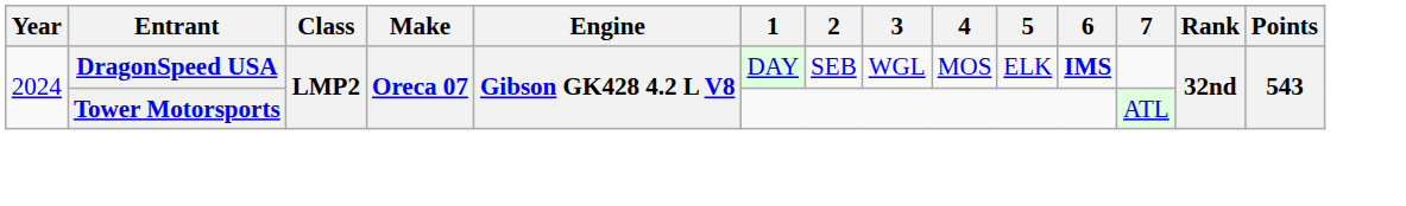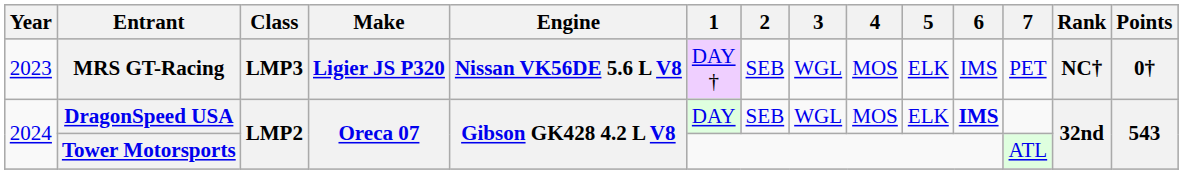+ row: 2023 | MRS GT-Racing | LMP3 | Ligier JS P320 | Nissan VK56DE 5.6 L V8 | DAY † | SEB | WGL | MOS | ELK | IMS | PET | NC† | 0†
